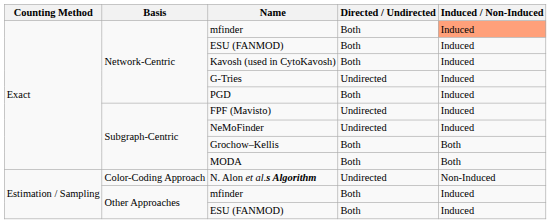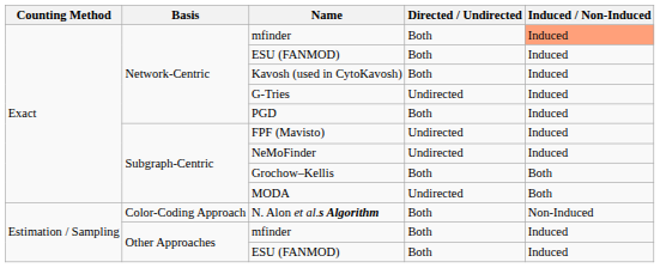MODA | Directed / Undirected: Both -> Undirected
N. Alon et al.s Algorithm | Directed / Undirected: Undirected -> Both
